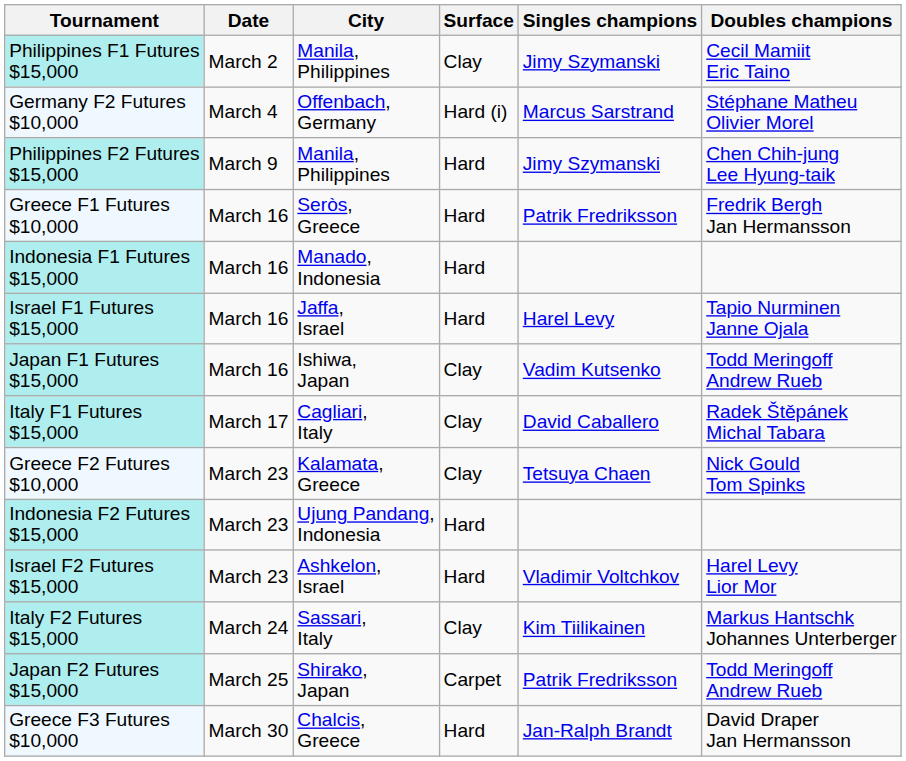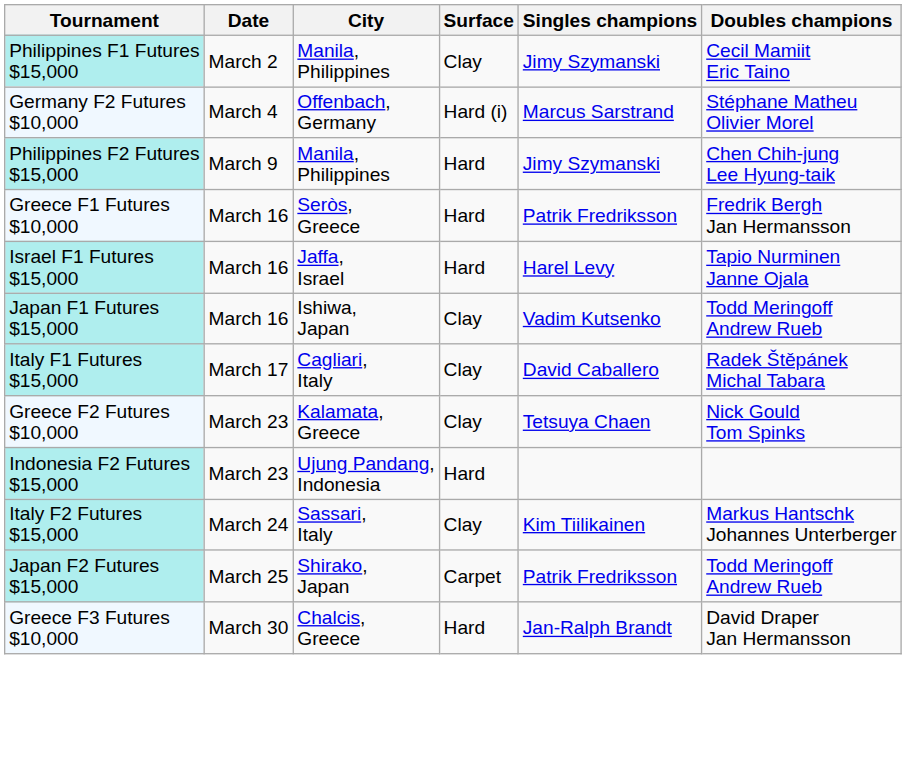- row: Indonesia F1 Futures $15,000 | March 16 | Manado, Indonesia | Hard
- row: Israel F2 Futures $15,000 | March 23 | Ashkelon, Israel | Hard | Vladimir Voltchkov | Harel Levy Lior Mor
